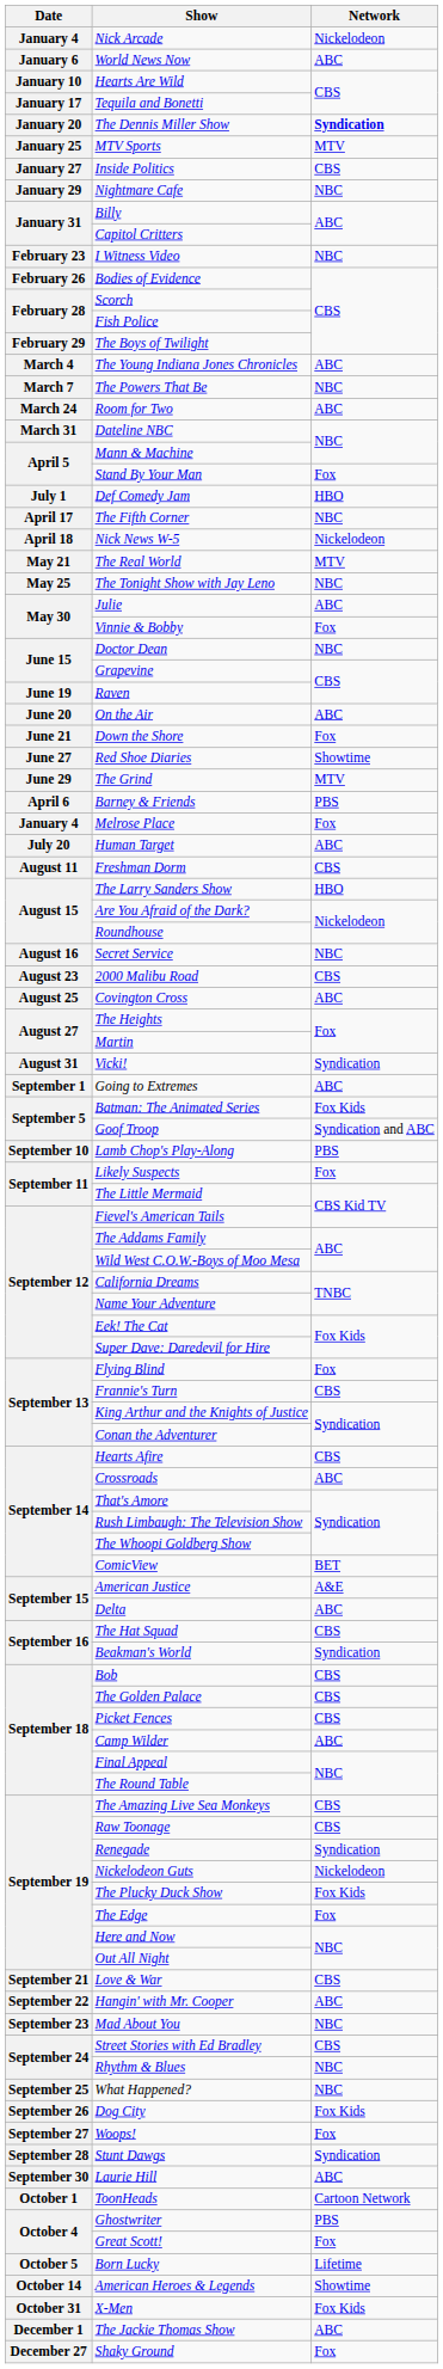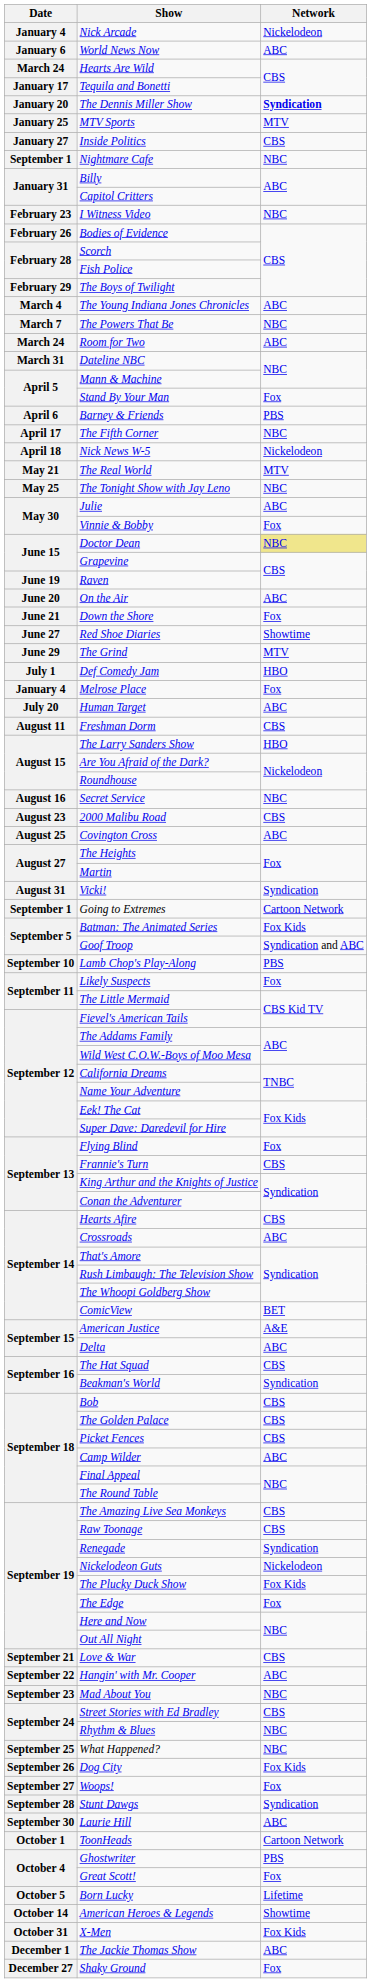Hearts Are Wild | Date: January 10 -> March 24
Nightmare Cafe | Date: January 29 -> September 1
rows swapped: Barney & Friends <-> Def Comedy Jam
Doctor Dean | Network: no background -> khaki background
Going to Extremes | Network: ABC -> Cartoon Network
